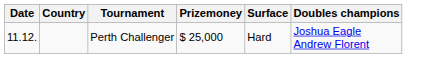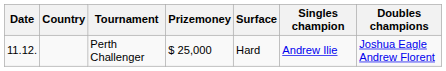+ column: Singles champion | Andrew Ilie
